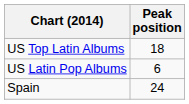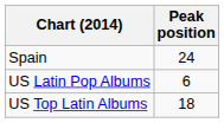rows swapped: Spain <-> US Top Latin Albums
